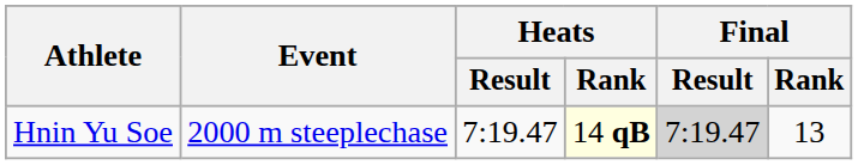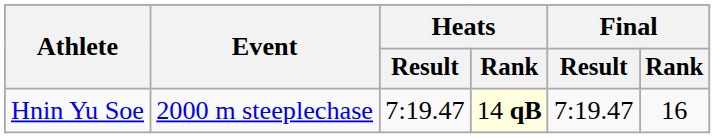Hnin Yu Soe | Final / Result: lightgrey background -> no background
Hnin Yu Soe | Final / Rank: 13 -> 16
